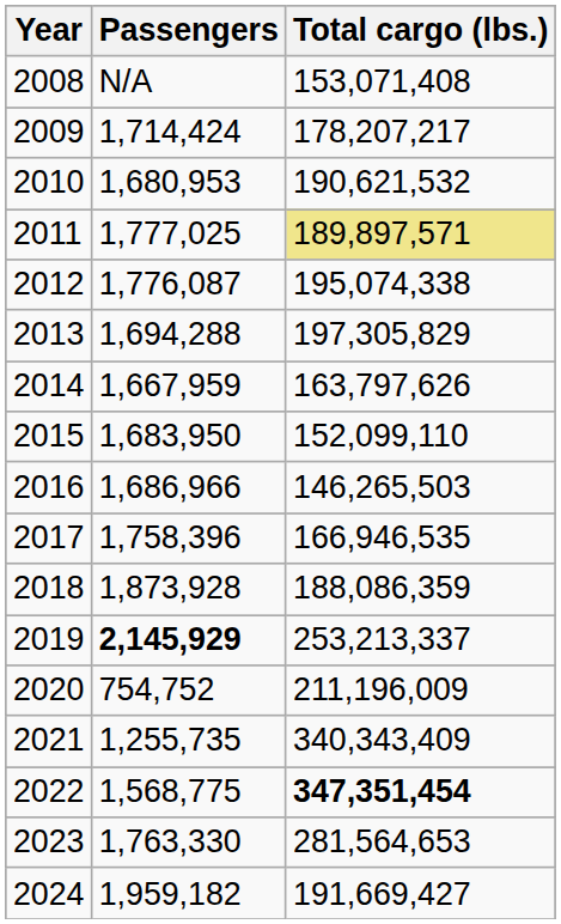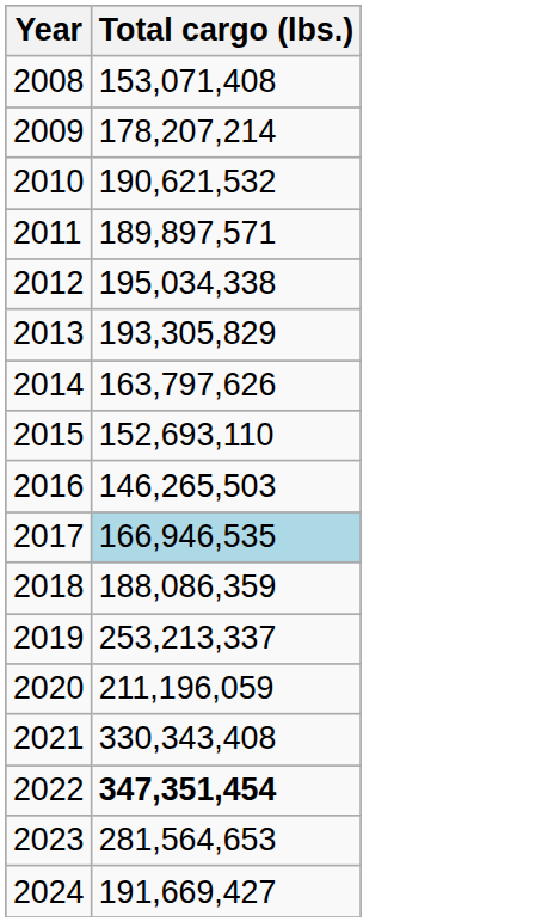- column: Passengers | N/A | 1,714,424 | 1,680,953 | 1,777,025 | 1,776,087 | 1,694,288 | 1,667,959 | 1,683,950 | 1,686,966 | 1,758,396 | 1,873,928 | 2,145,929 | 754,752 | 1,255,735 | 1,568,775 | 1,763,330 | 1,959,182
2009 | Total cargo (lbs.): 178,207,217 -> 178,207,214
2011 | Total cargo (lbs.): khaki background -> no background
2012 | Total cargo (lbs.): 195,074,338 -> 195,034,338
2013 | Total cargo (lbs.): 197,305,829 -> 193,305,829
2015 | Total cargo (lbs.): 152,099,110 -> 152,693,110
2017 | Total cargo (lbs.): no background -> lightblue background
2020 | Total cargo (lbs.): 211,196,009 -> 211,196,059
2021 | Total cargo (lbs.): 340,343,409 -> 330,343,408
